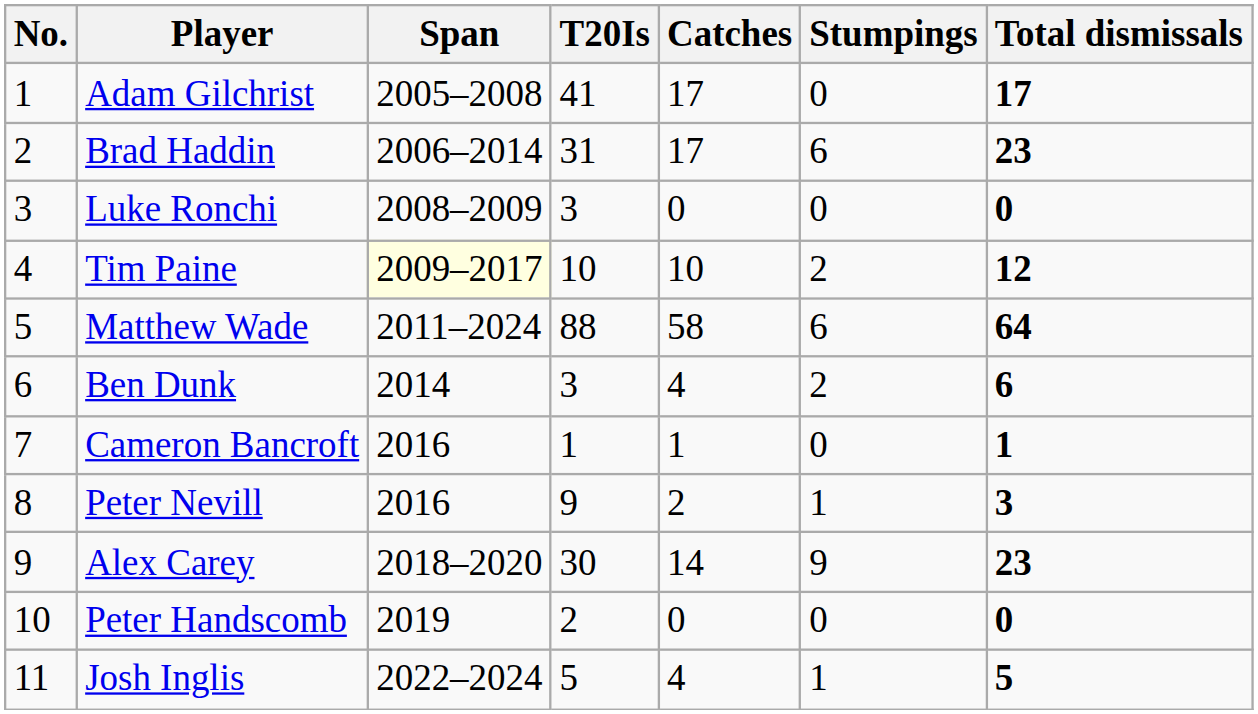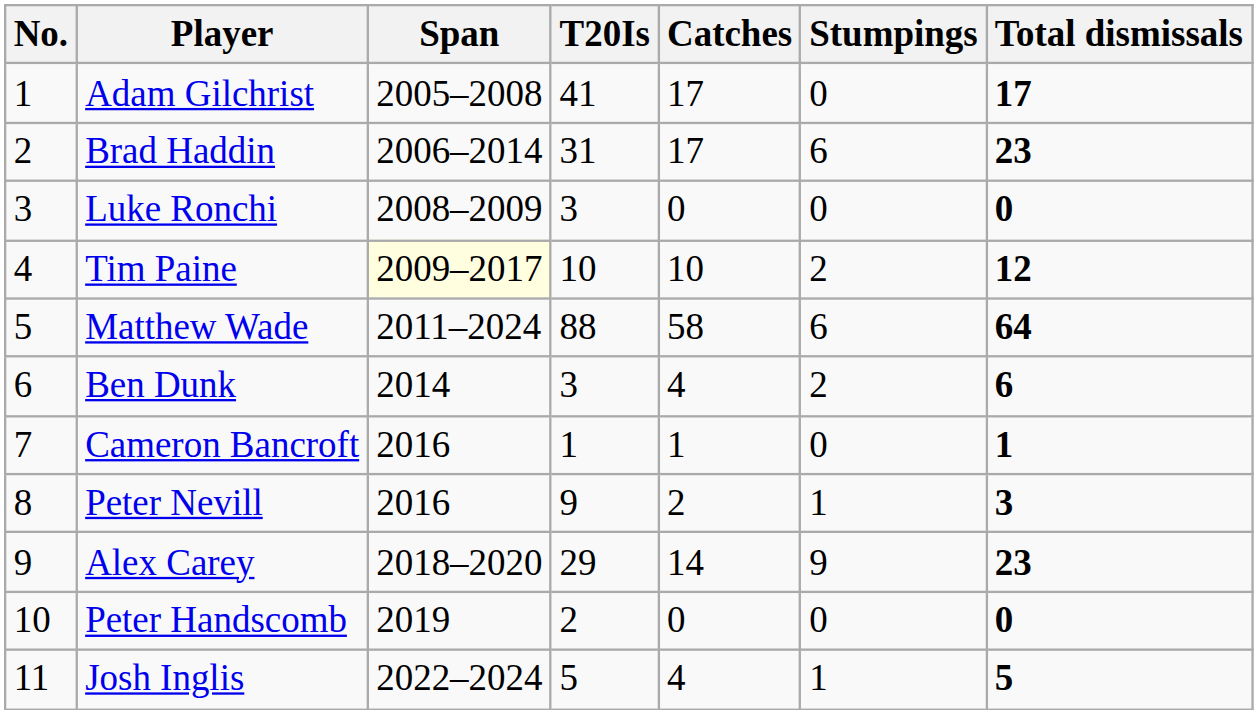Alex Carey | T20Is: 30 -> 29
